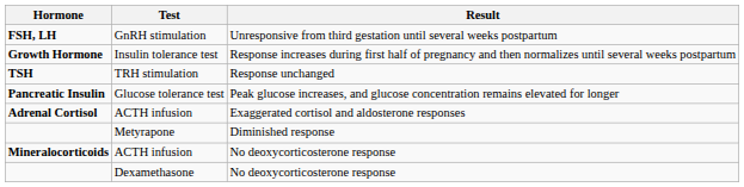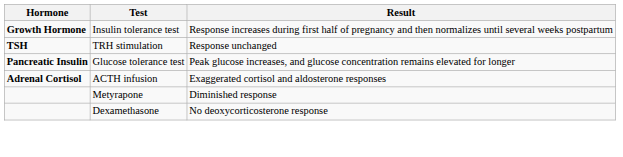- row: FSH, LH | GnRH stimulation | Unresponsive from third gestation until several weeks postpartum
- row: Mineralocorticoids | ACTH infusion | No deoxycorticosterone response
